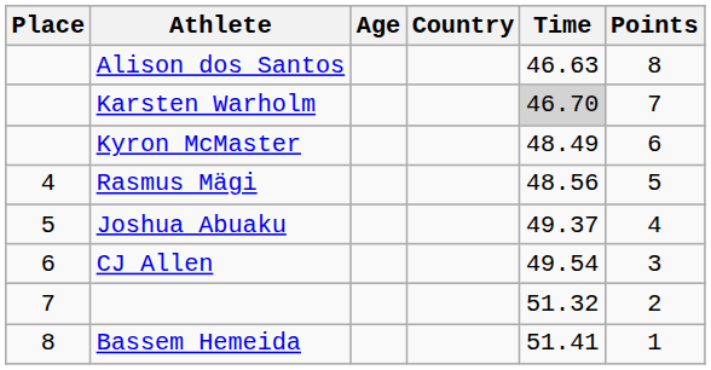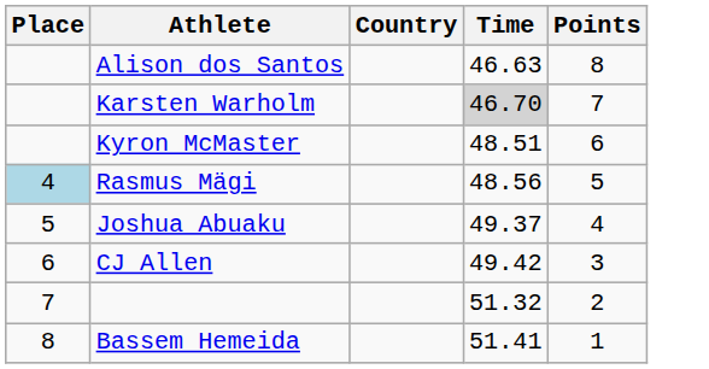- column: Age
Kyron McMaster | Time: 48.49 -> 48.51
Rasmus Mägi | Place: no background -> lightblue background
CJ Allen | Time: 49.54 -> 49.42
